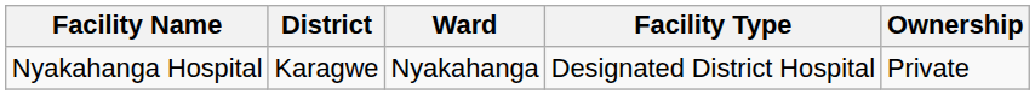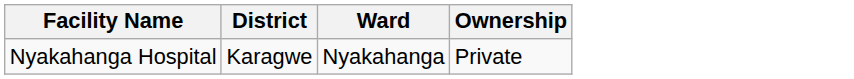- column: Facility Type | Designated District Hospital
